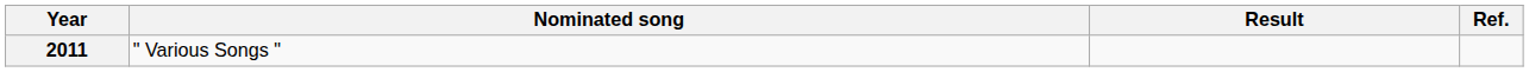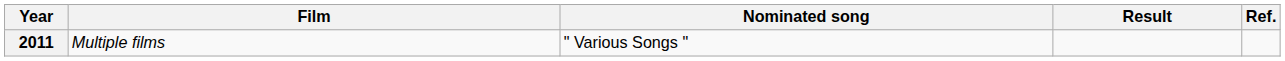+ column: Film | Multiple films
